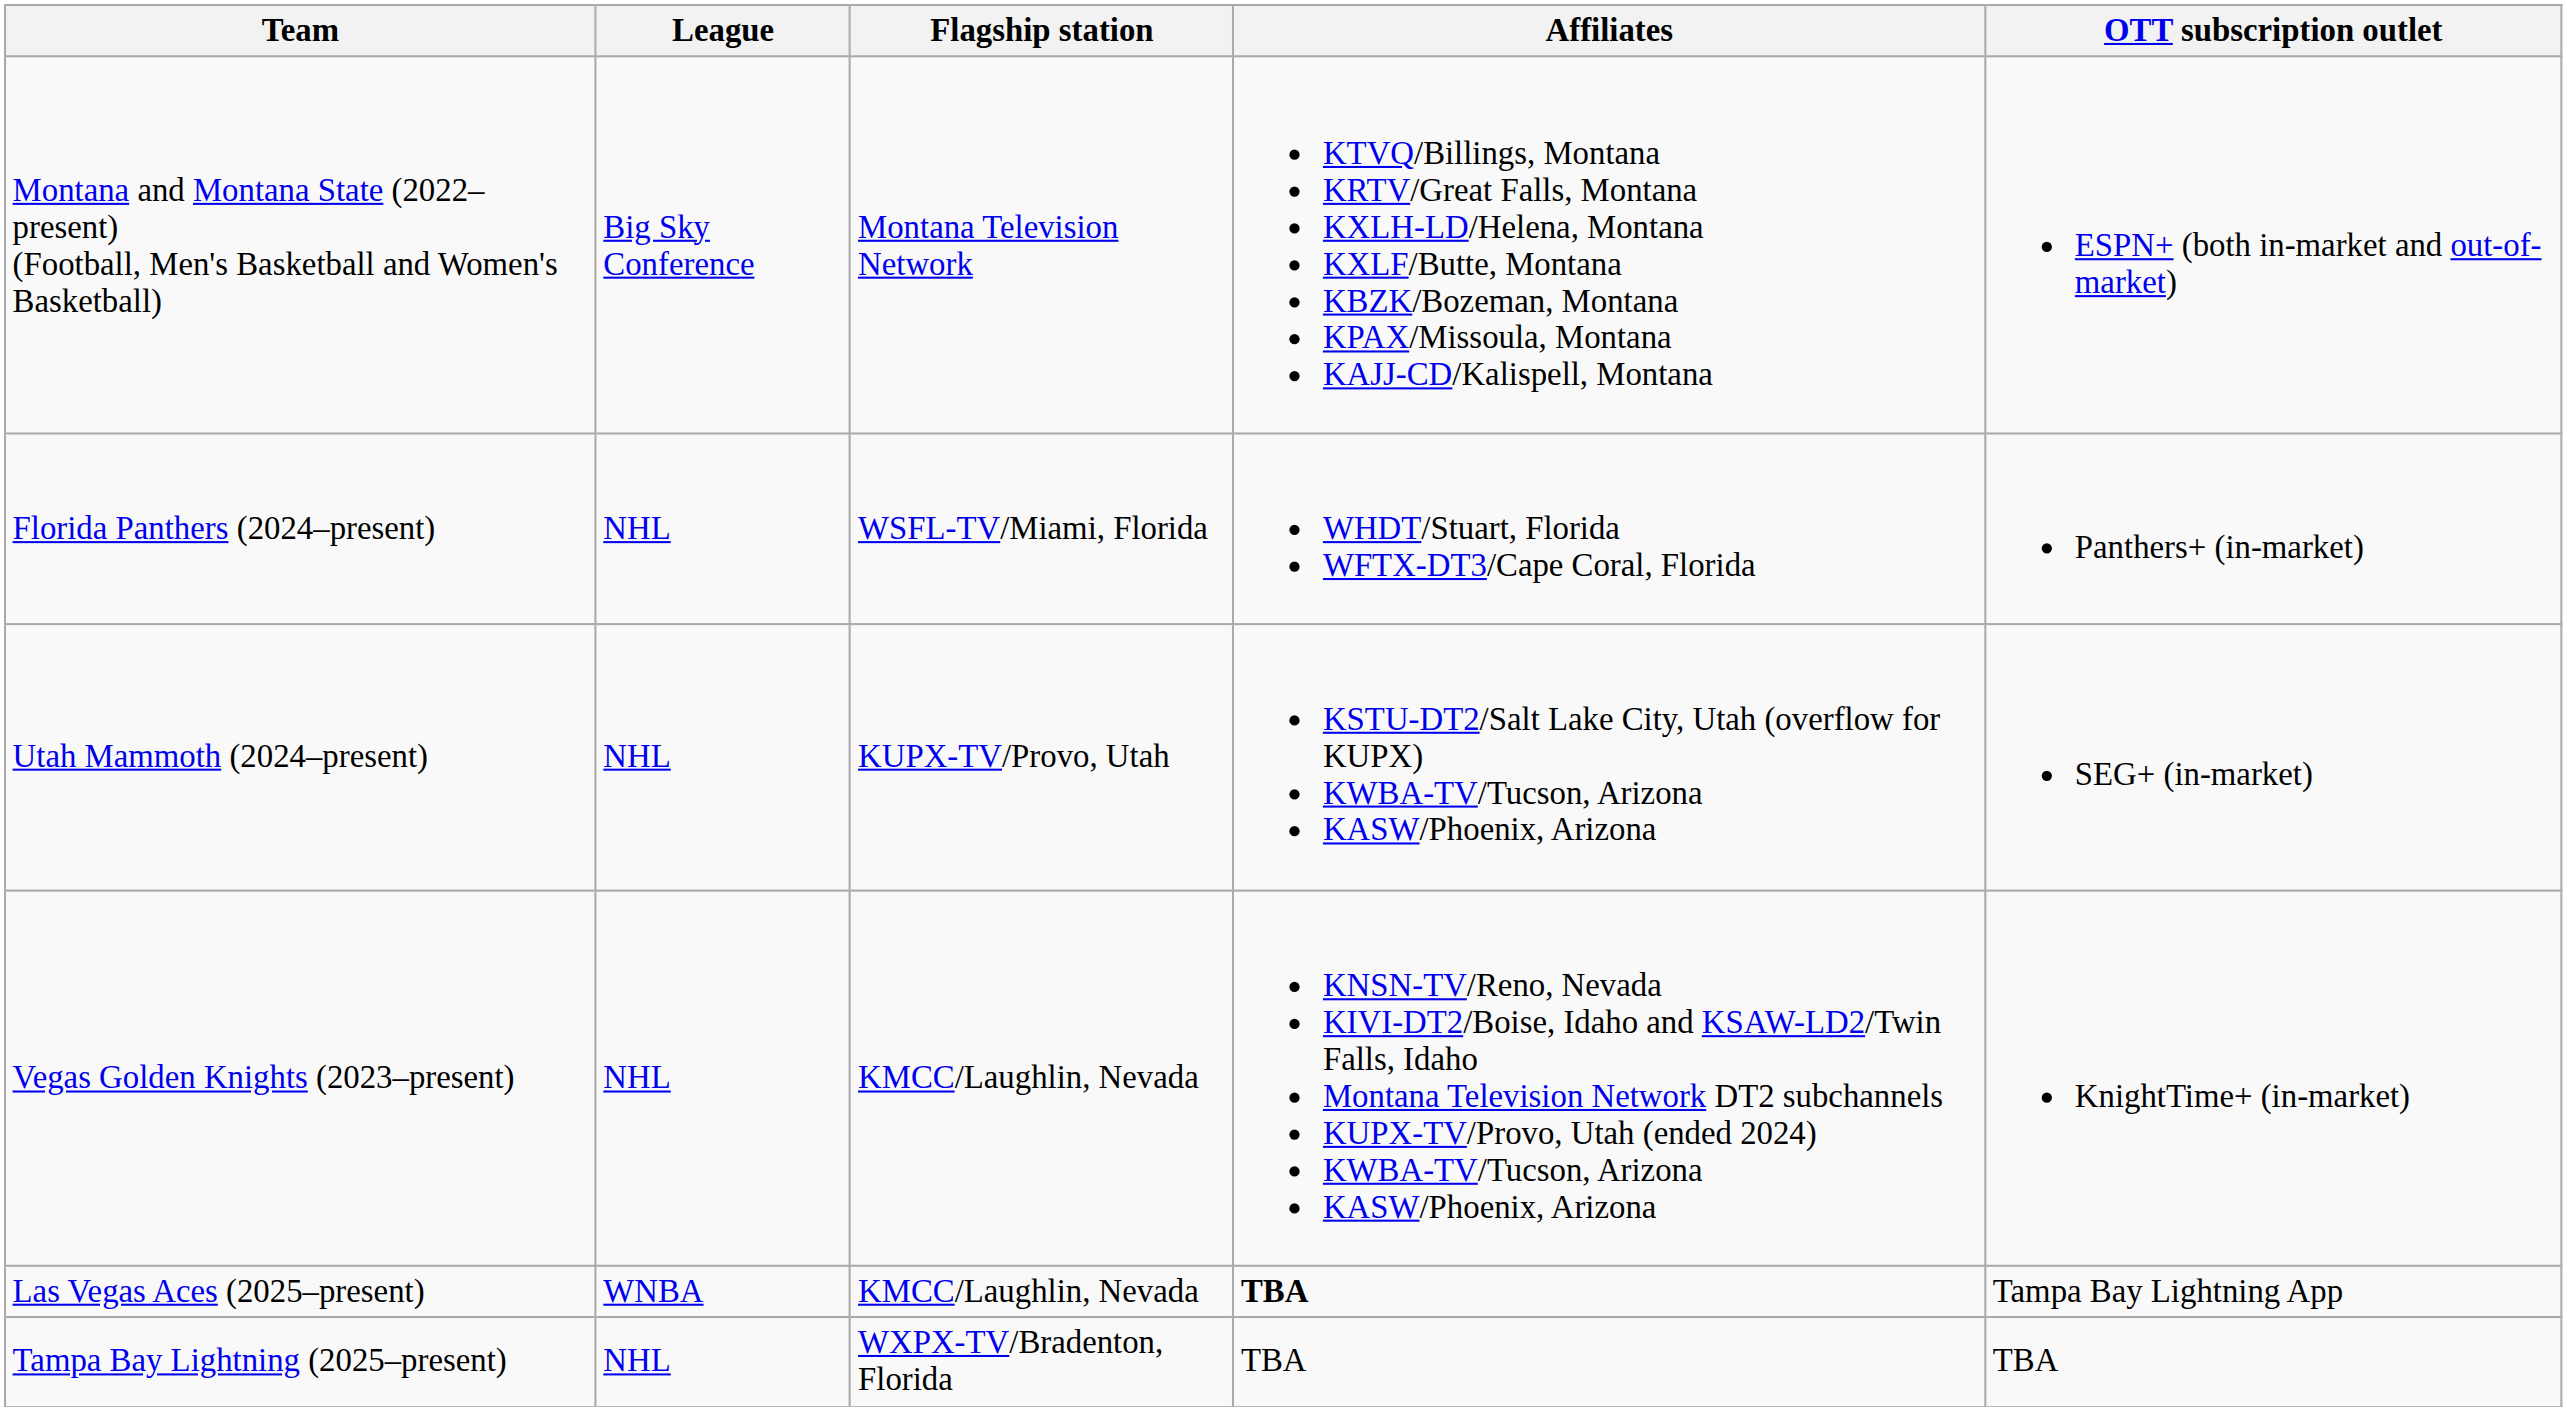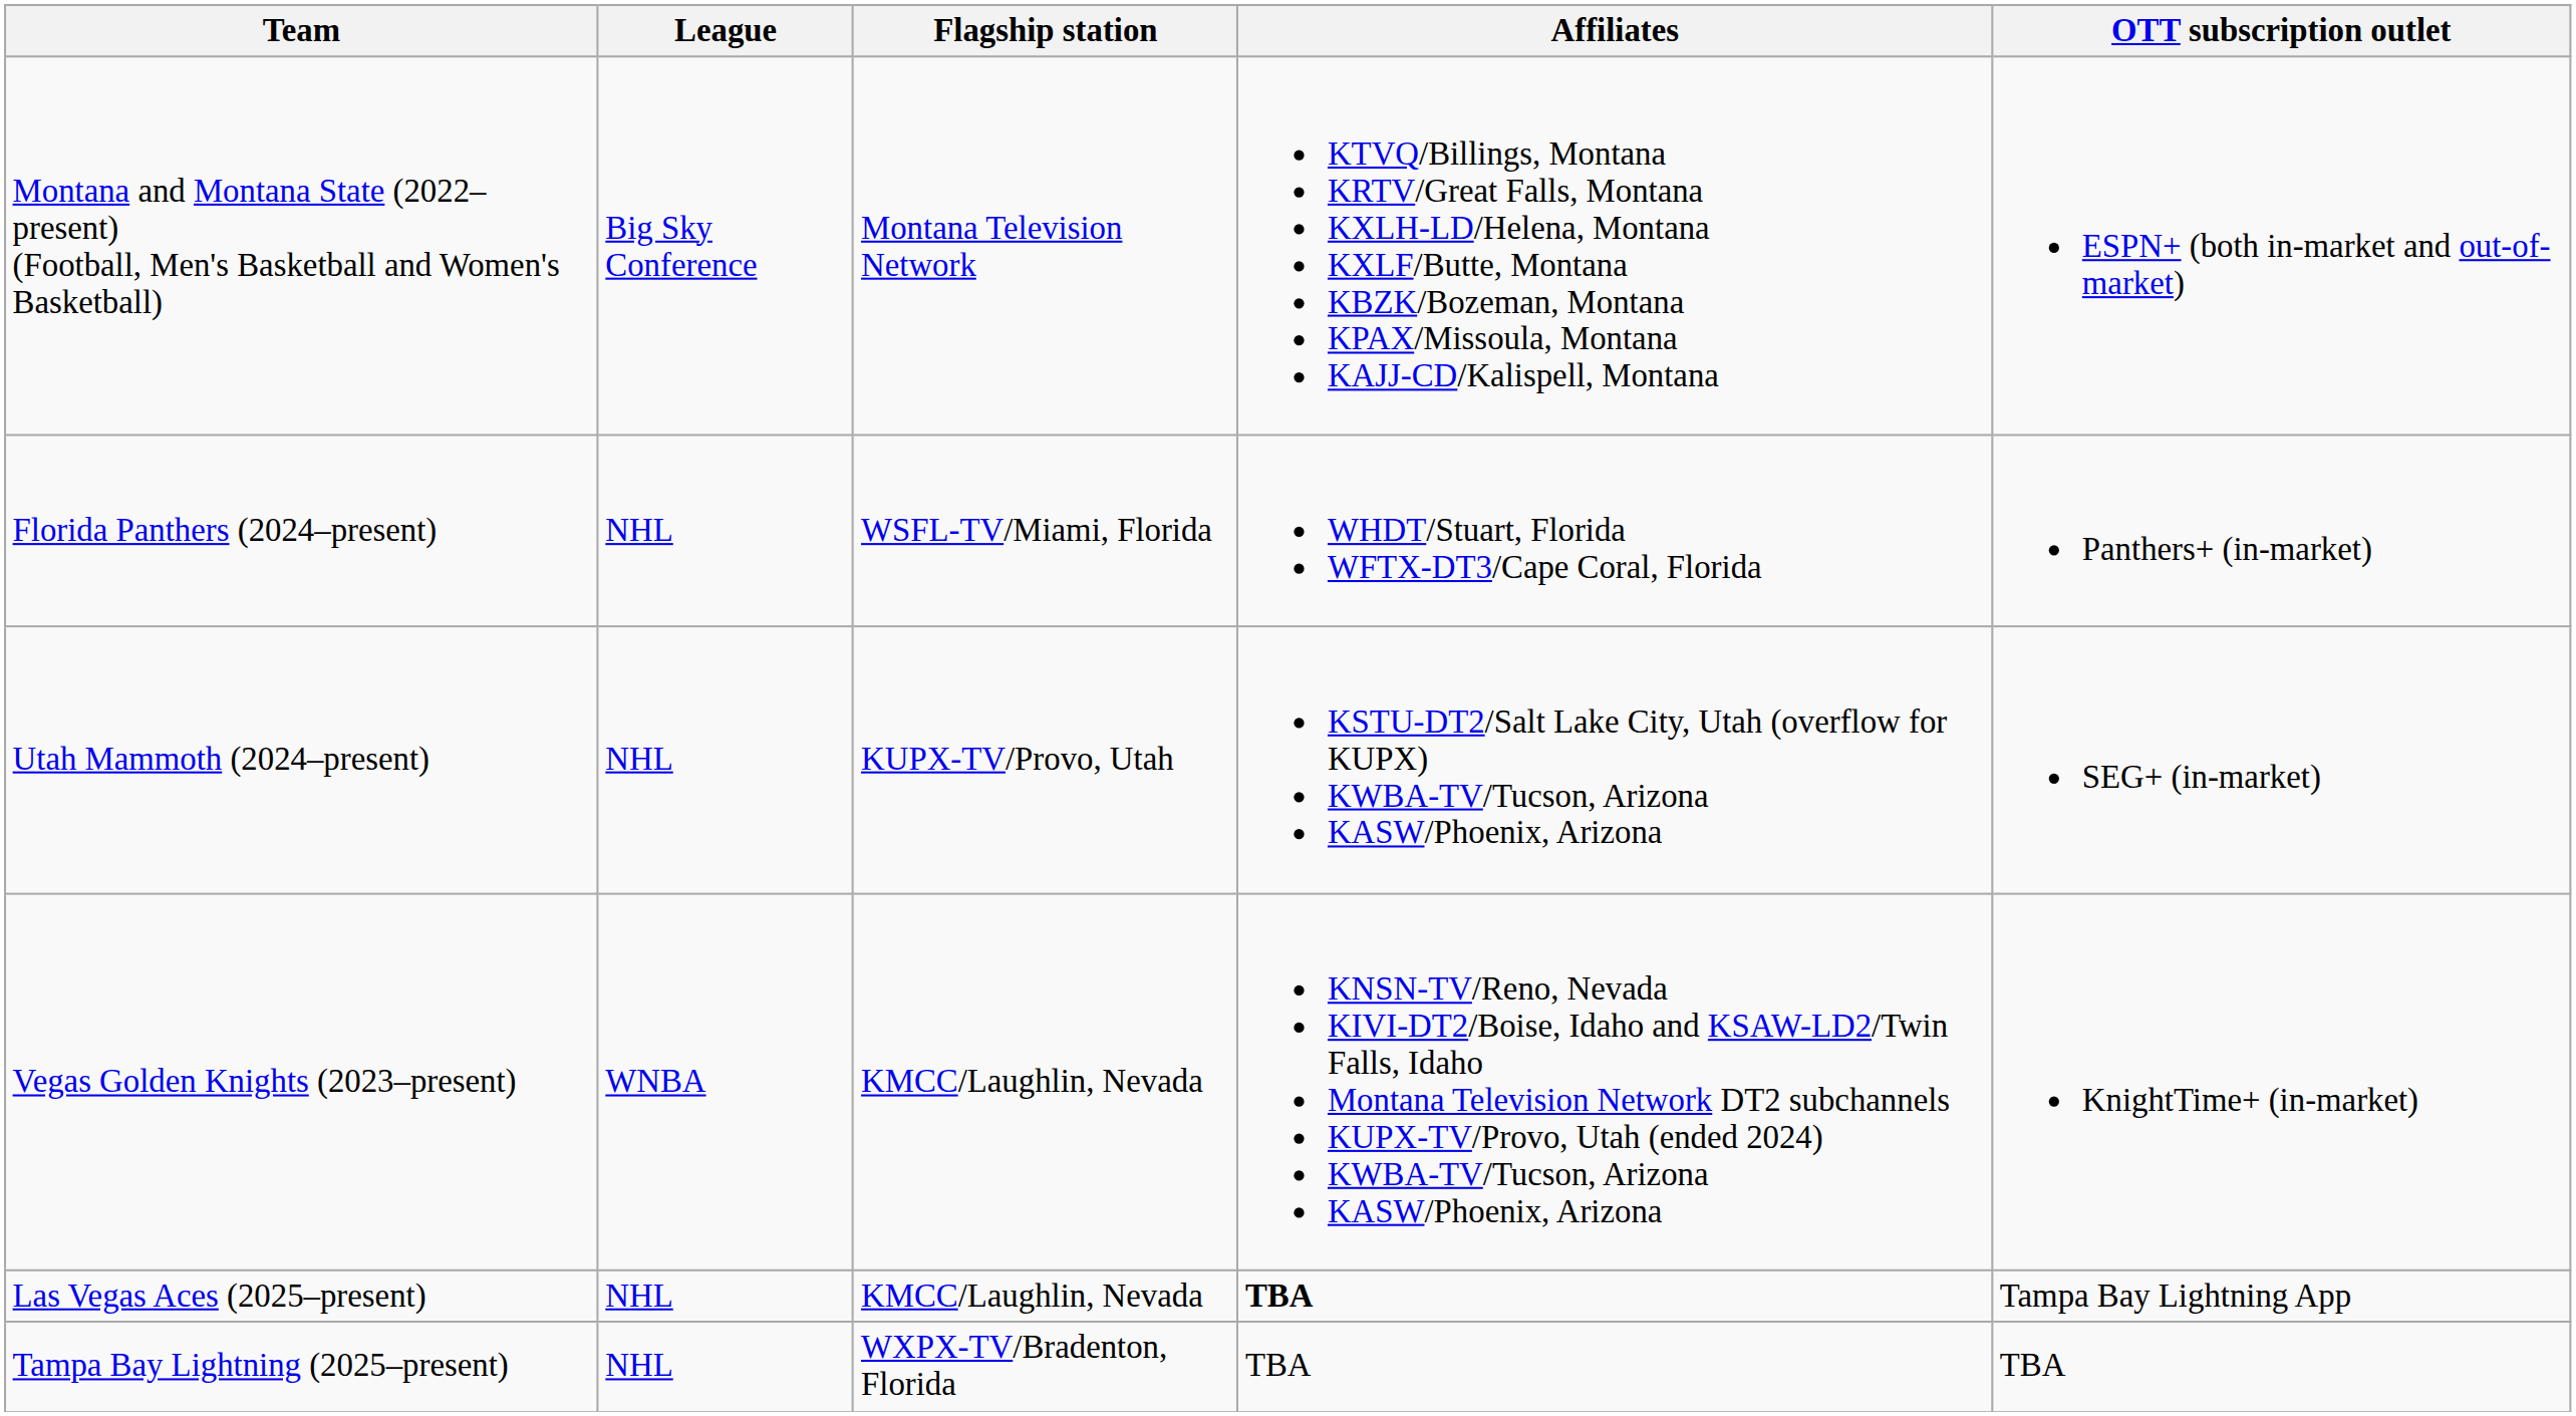Vegas Golden Knights (2023–present) | League: NHL -> WNBA
Las Vegas Aces (2025–present) | League: WNBA -> NHL
